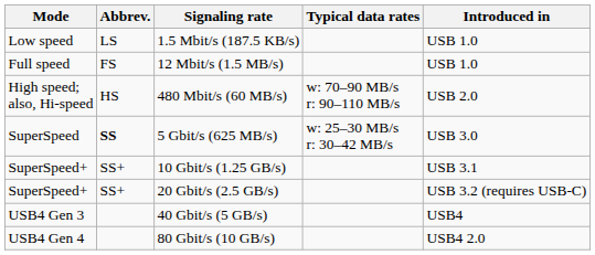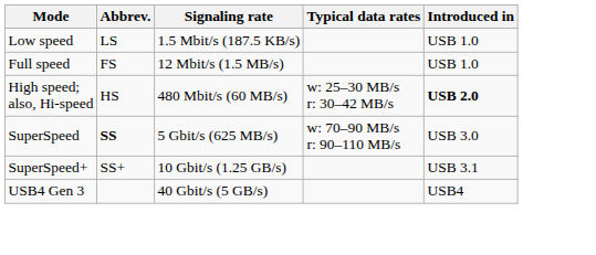480 Mbit/s (60 MB/s) | Typical data rates: w: 70–90 MB/s r: 90–110 MB/s -> w: 25–30 MB/s r: 30–42 MB/s
480 Mbit/s (60 MB/s) | Introduced in: normal -> bold
5 Gbit/s (625 MB/s) | Typical data rates: w: 25–30 MB/s r: 30–42 MB/s -> w: 70–90 MB/s r: 90–110 MB/s
- row: SuperSpeed+ | SS+ | 20 Gbit/s (2.5 GB/s) | USB 3.2 (requires USB-C)
- row: USB4 Gen 4 | 80 Gbit/s (10 GB/s) | USB4 2.0
